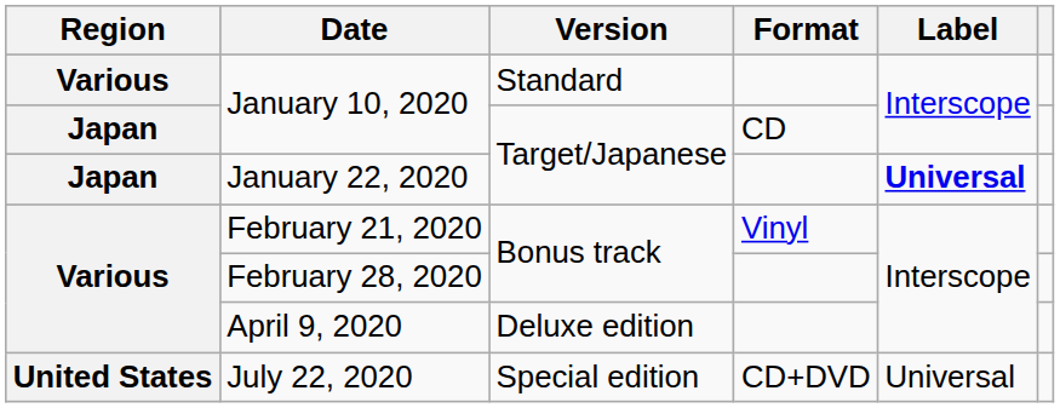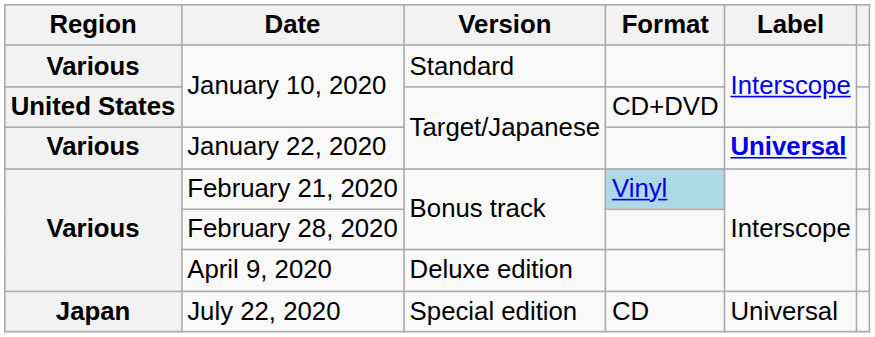January 10, 2020 / Target/Japanese | Region: Japan -> United States
January 10, 2020 / Target/Japanese | Format: CD -> CD+DVD
January 22, 2020 | Region: Japan -> Various
February 21, 2020 | Format: no background -> lightblue background
July 22, 2020 | Region: United States -> Japan
July 22, 2020 | Format: CD+DVD -> CD
